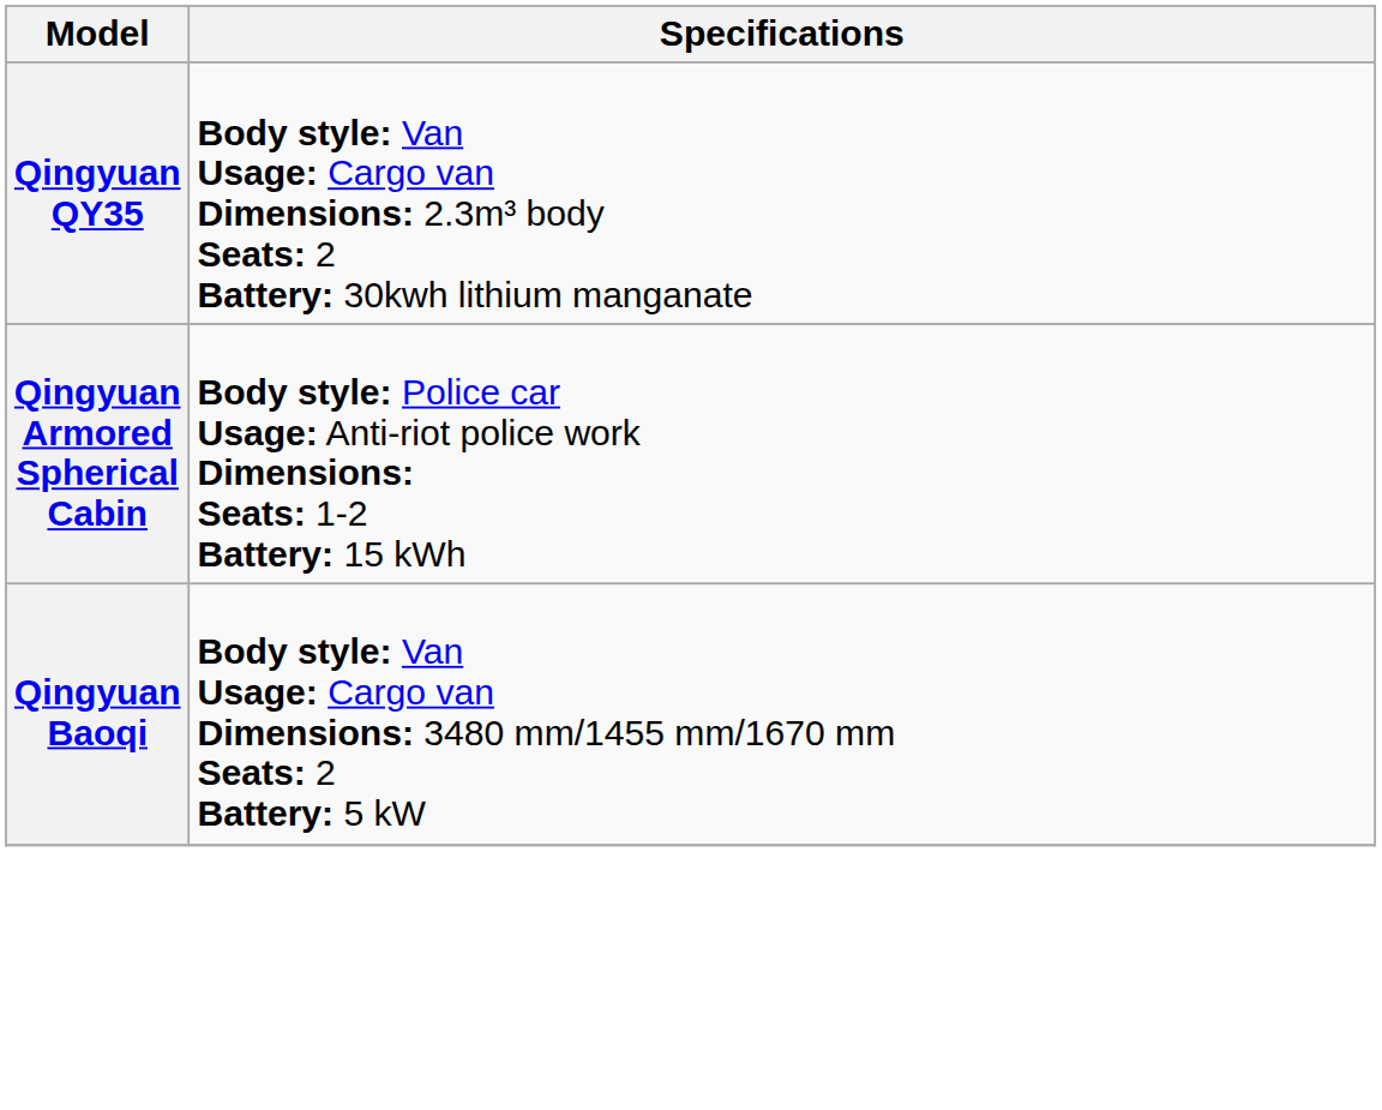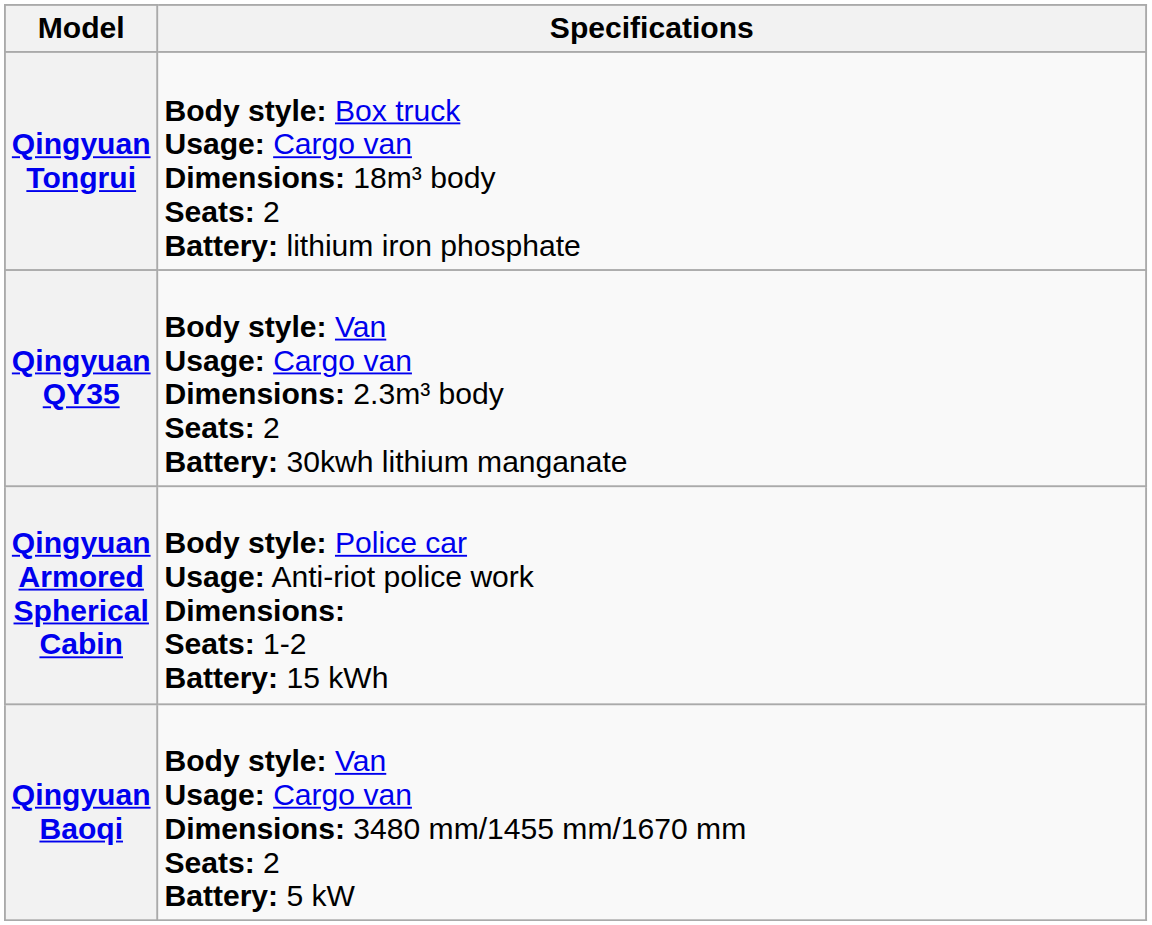+ row: Qingyuan Tongrui | Body style: Box truck Usage: Cargo van Dimensions: 18m³ body Seats: 2 Battery: lithium iron phosphate
